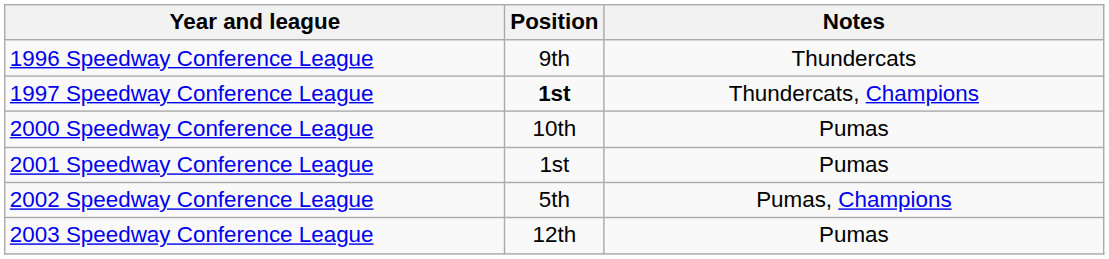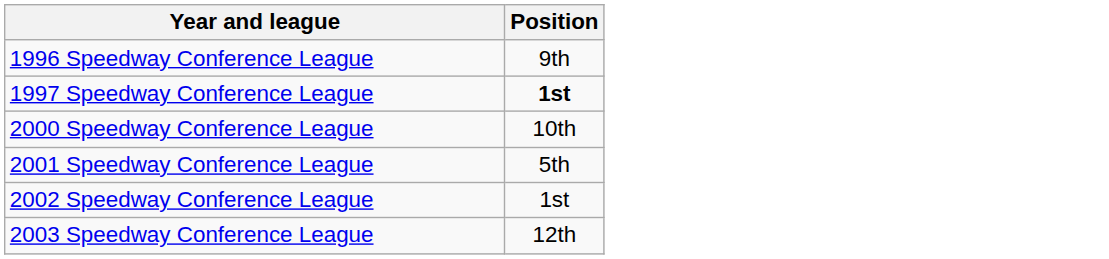- column: Notes | Thundercats | Thundercats, Champions | Pumas | Pumas | Pumas, Champions | Pumas
2001 Speedway Conference League | Position: 1st -> 5th
2002 Speedway Conference League | Position: 5th -> 1st
